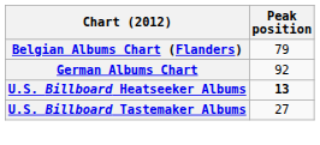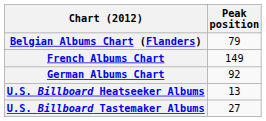+ row: French Albums Chart | 149
U.S. Billboard Heatseeker Albums | Peak position: bold -> normal
